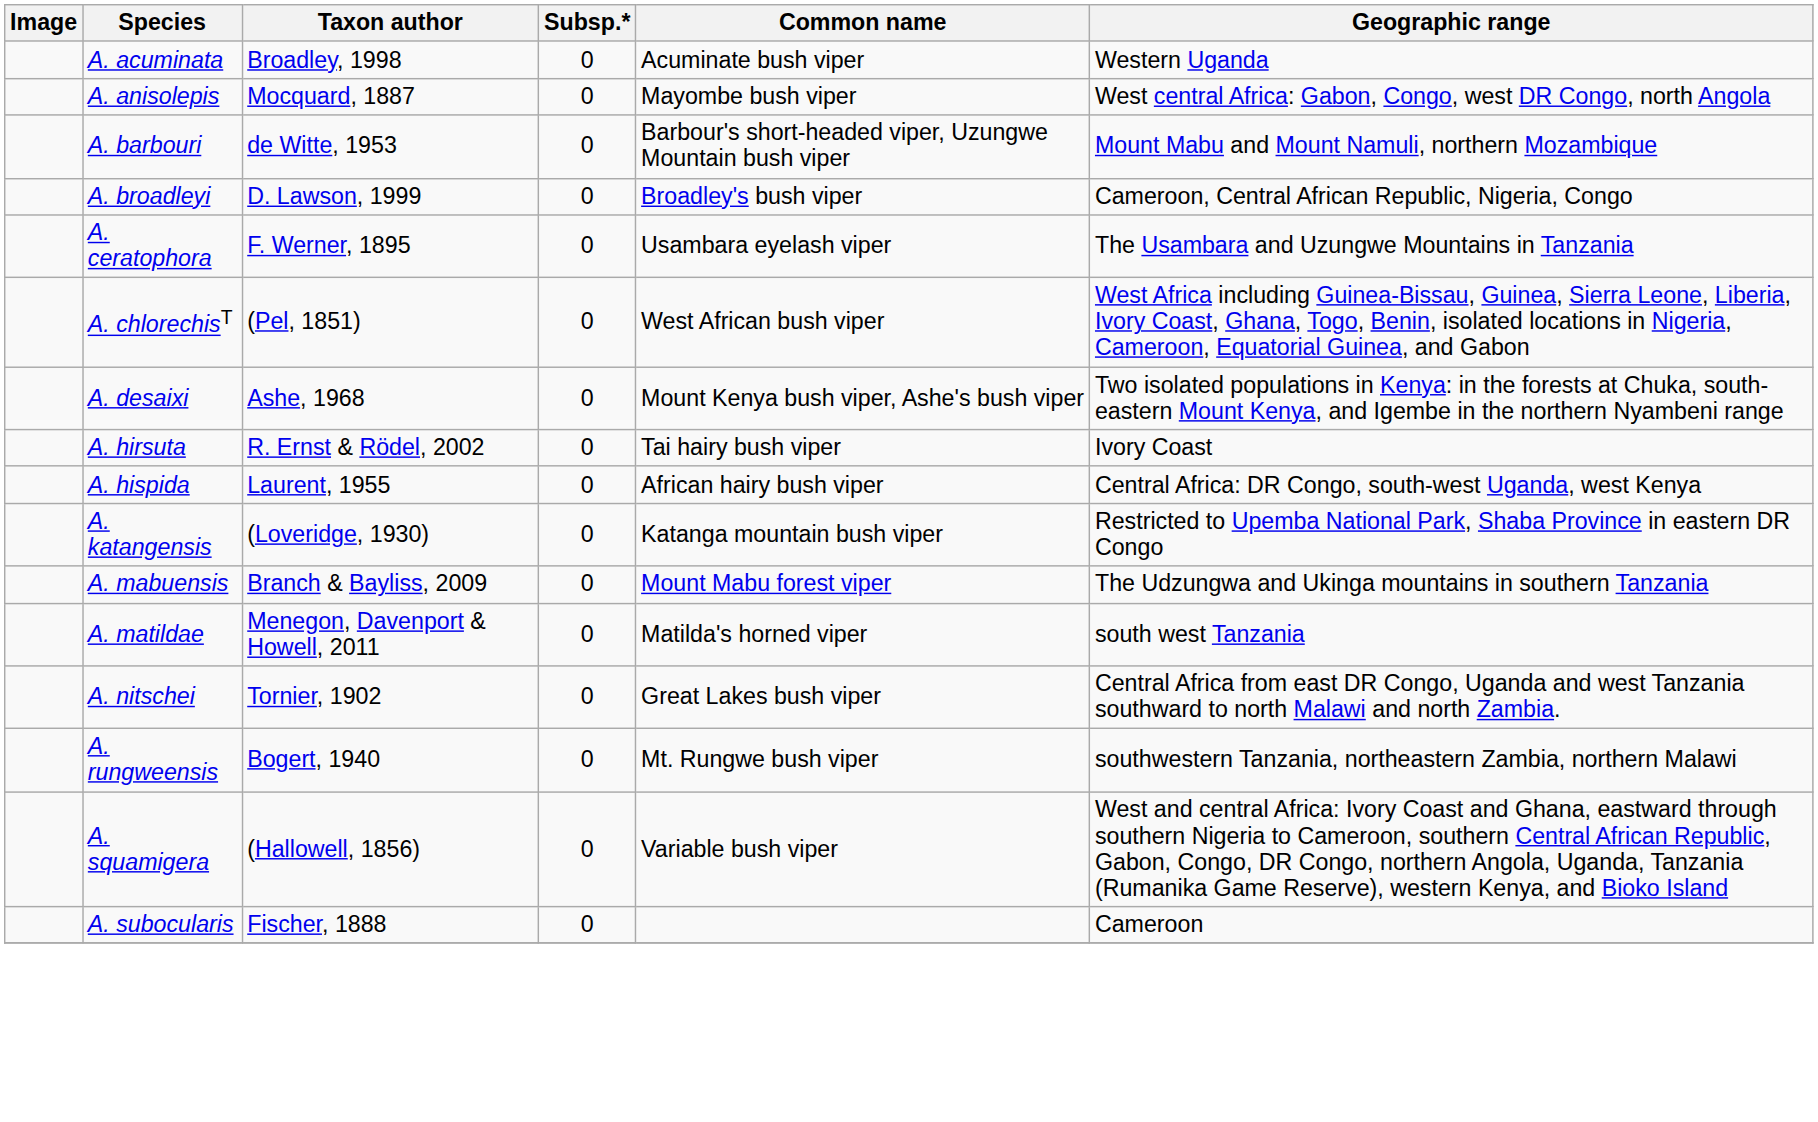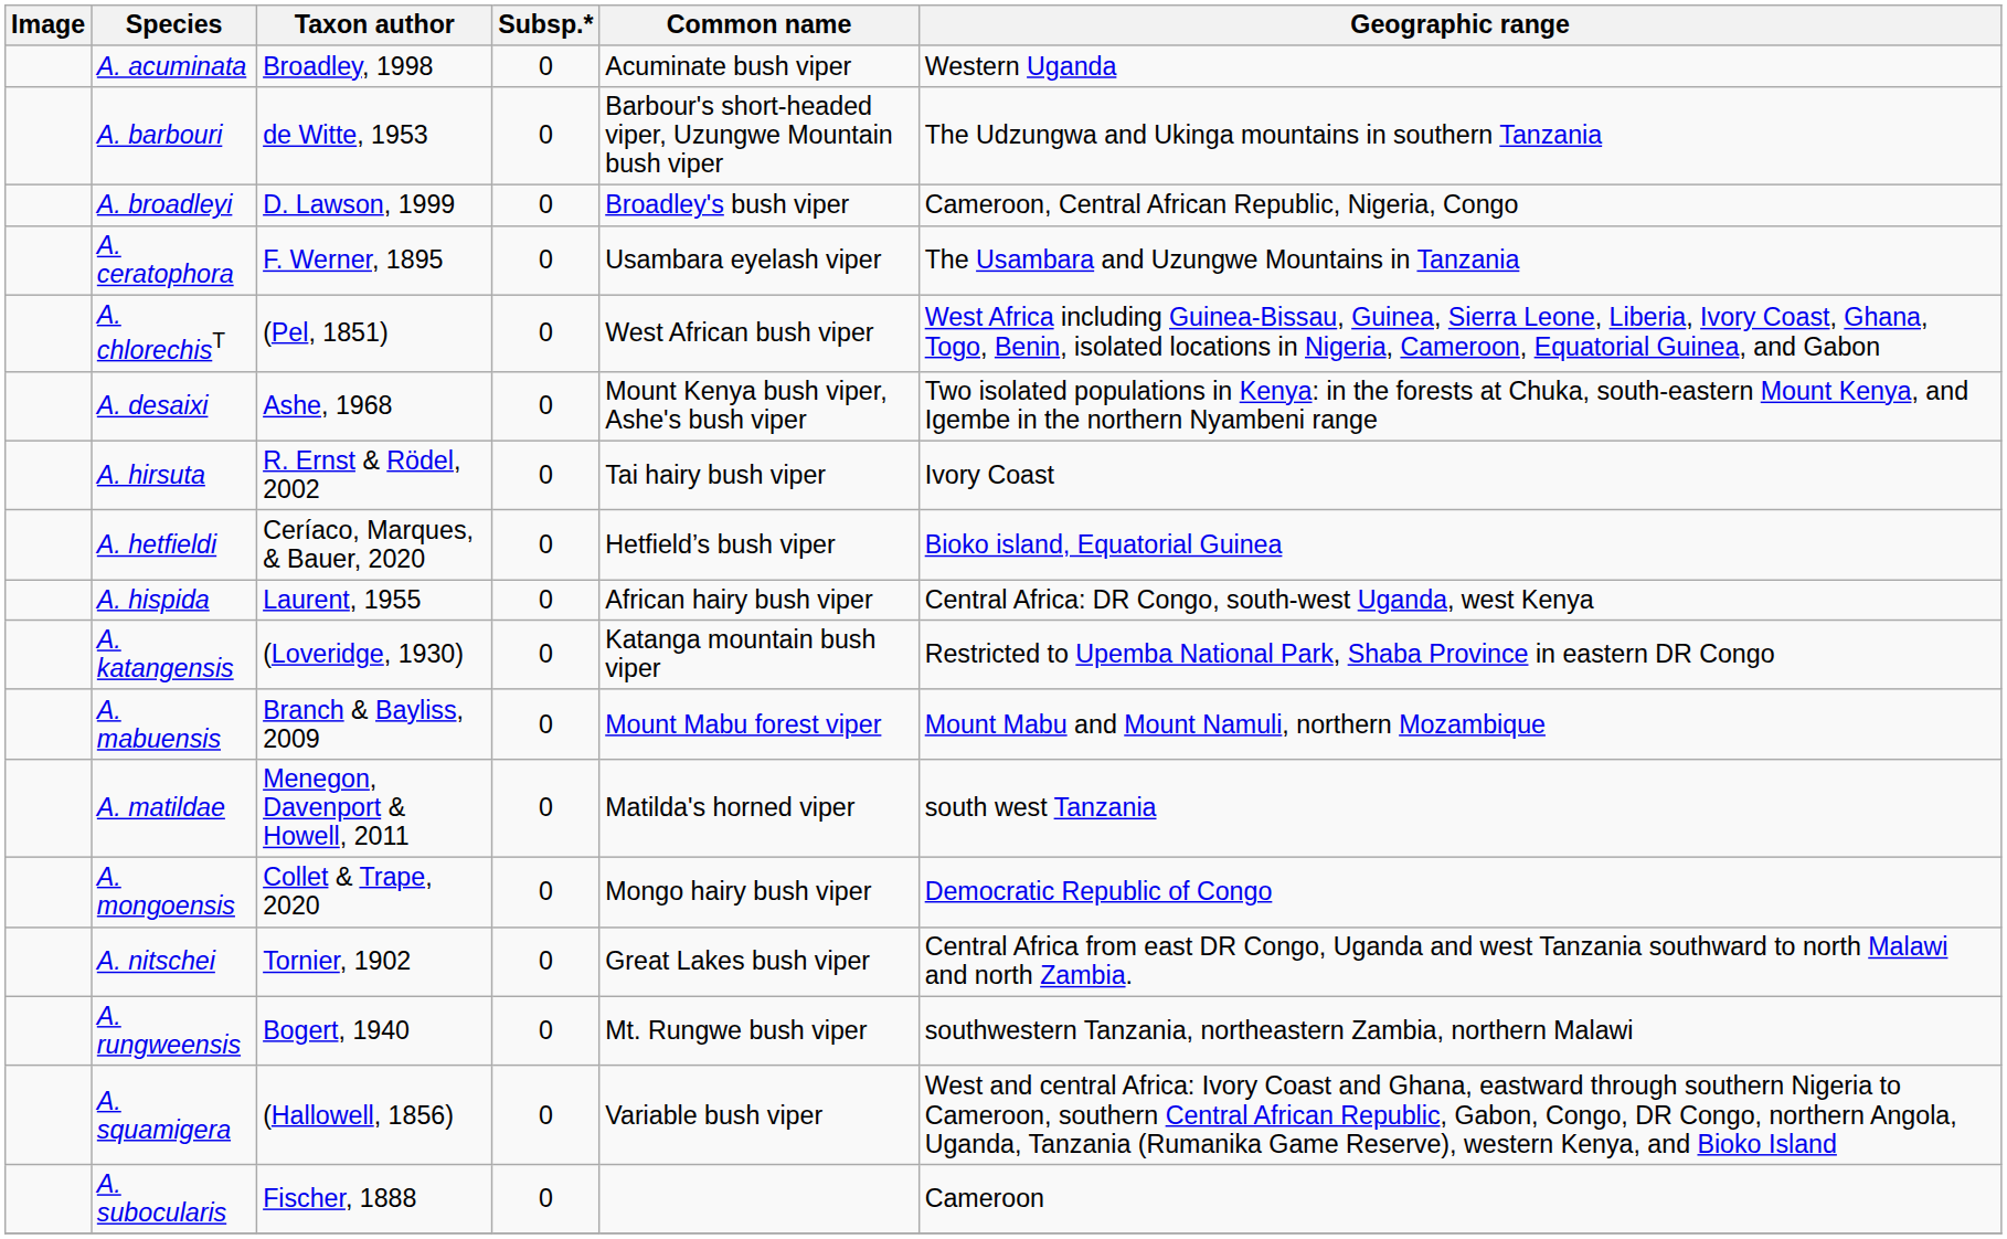- row: A. anisolepis | Mocquard, 1887 | 0 | Mayombe bush viper | West central Africa: Gabon, Congo, west DR Congo, north Angola
A. barbouri | Geographic range: Mount Mabu and Mount Namuli, northern Mozambique -> The Udzungwa and Ukinga mountains in southern Tanzania
+ row: A. hetfieldi | Ceríaco, Marques, & Bauer, 2020 | 0 | Hetfield’s bush viper | Bioko island, Equatorial Guinea
A. mabuensis | Geographic range: The Udzungwa and Ukinga mountains in southern Tanzania -> Mount Mabu and Mount Namuli, northern Mozambique
+ row: A. mongoensis | Collet & Trape, 2020 | 0 | Mongo hairy bush viper | Democratic Republic of Congo
